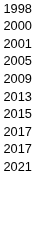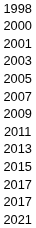+ row: 2003
+ row: 2007
+ row: 2011
